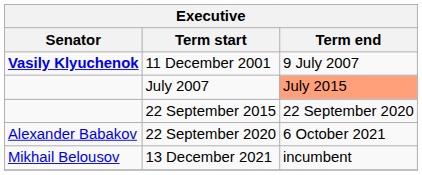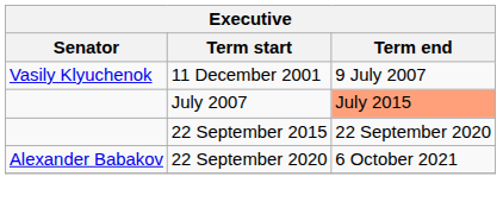11 December 2001 | Senator: bold -> normal
- row: Mikhail Belousov | 13 December 2021 | incumbent
